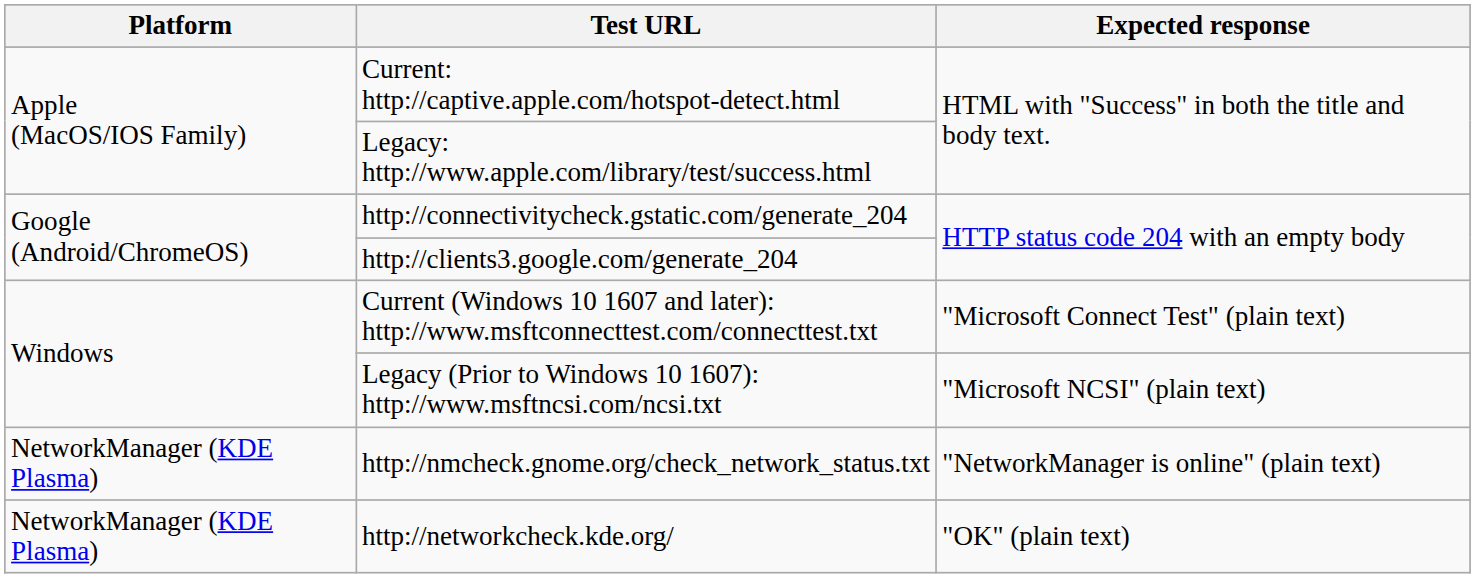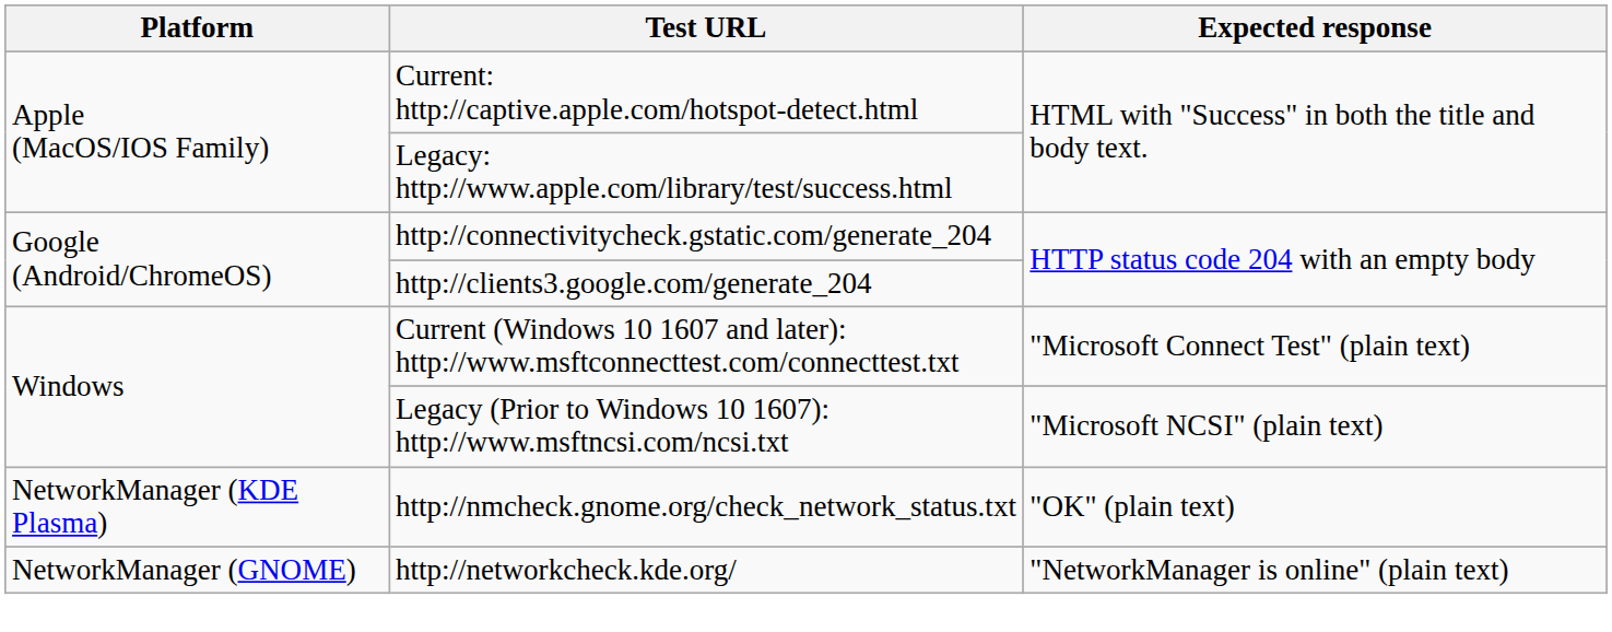http://nmcheck.gnome.org/check_network_status.txt | Expected response: "NetworkManager is online" (plain text) -> "OK" (plain text)
http://networkcheck.kde.org/ | Platform: NetworkManager (KDE Plasma) -> NetworkManager (GNOME)
http://networkcheck.kde.org/ | Expected response: "OK" (plain text) -> "NetworkManager is online" (plain text)
